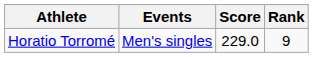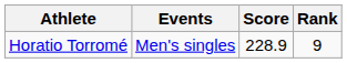Horatio Torromé | Score: 229.0 -> 228.9
